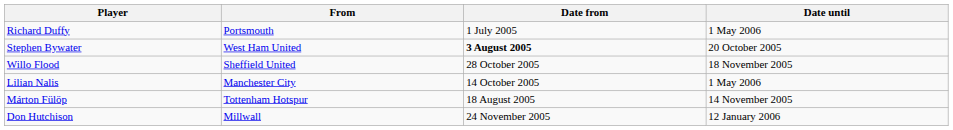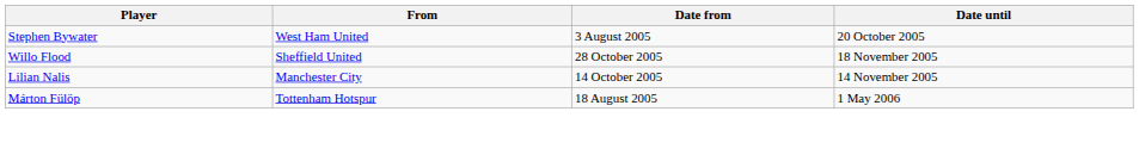- row: Richard Duffy | Portsmouth | 1 July 2005 | 1 May 2006
Stephen Bywater | Date from: bold -> normal
Lilian Nalis | Date until: 1 May 2006 -> 14 November 2005
Márton Fülöp | Date until: 14 November 2005 -> 1 May 2006
- row: Don Hutchison | Millwall | 24 November 2005 | 12 January 2006
